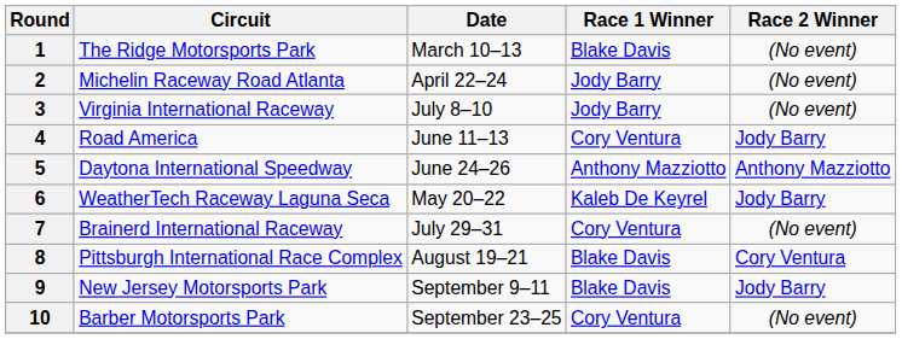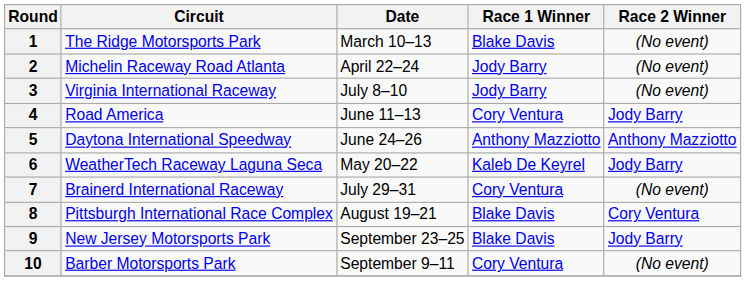9 | Date: September 9–11 -> September 23–25
10 | Date: September 23–25 -> September 9–11
